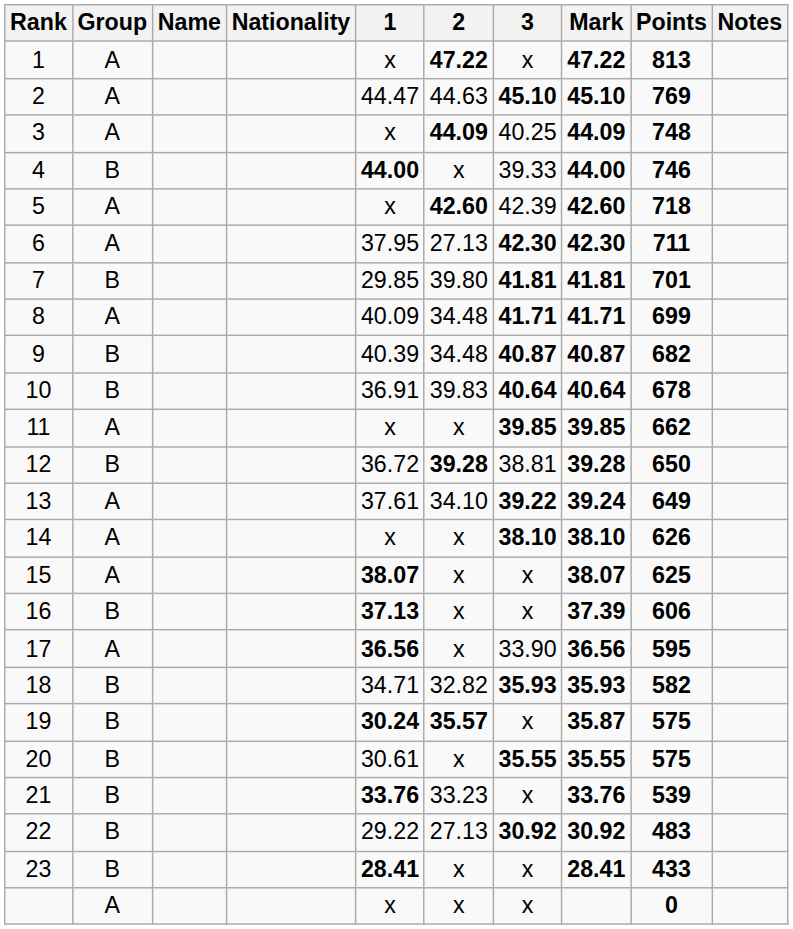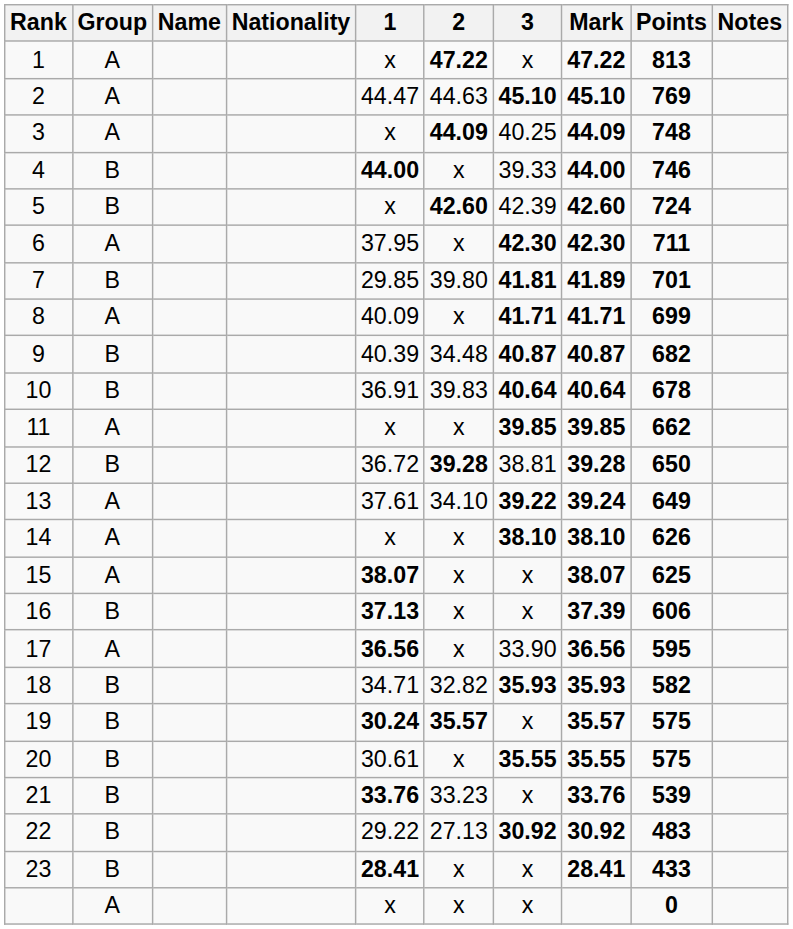5 | Group: A -> B
5 | Points: 718 -> 724
6 | 2: 27.13 -> x
7 | Mark: 41.81 -> 41.89
8 | 2: 34.48 -> x
19 | Mark: 35.87 -> 35.57
